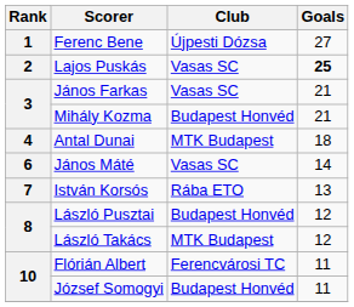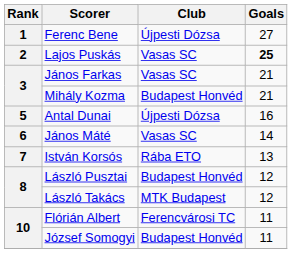Antal Dunai | Rank: 4 -> 5
Antal Dunai | Club: MTK Budapest -> Újpesti Dózsa
Antal Dunai | Goals: 18 -> 16
